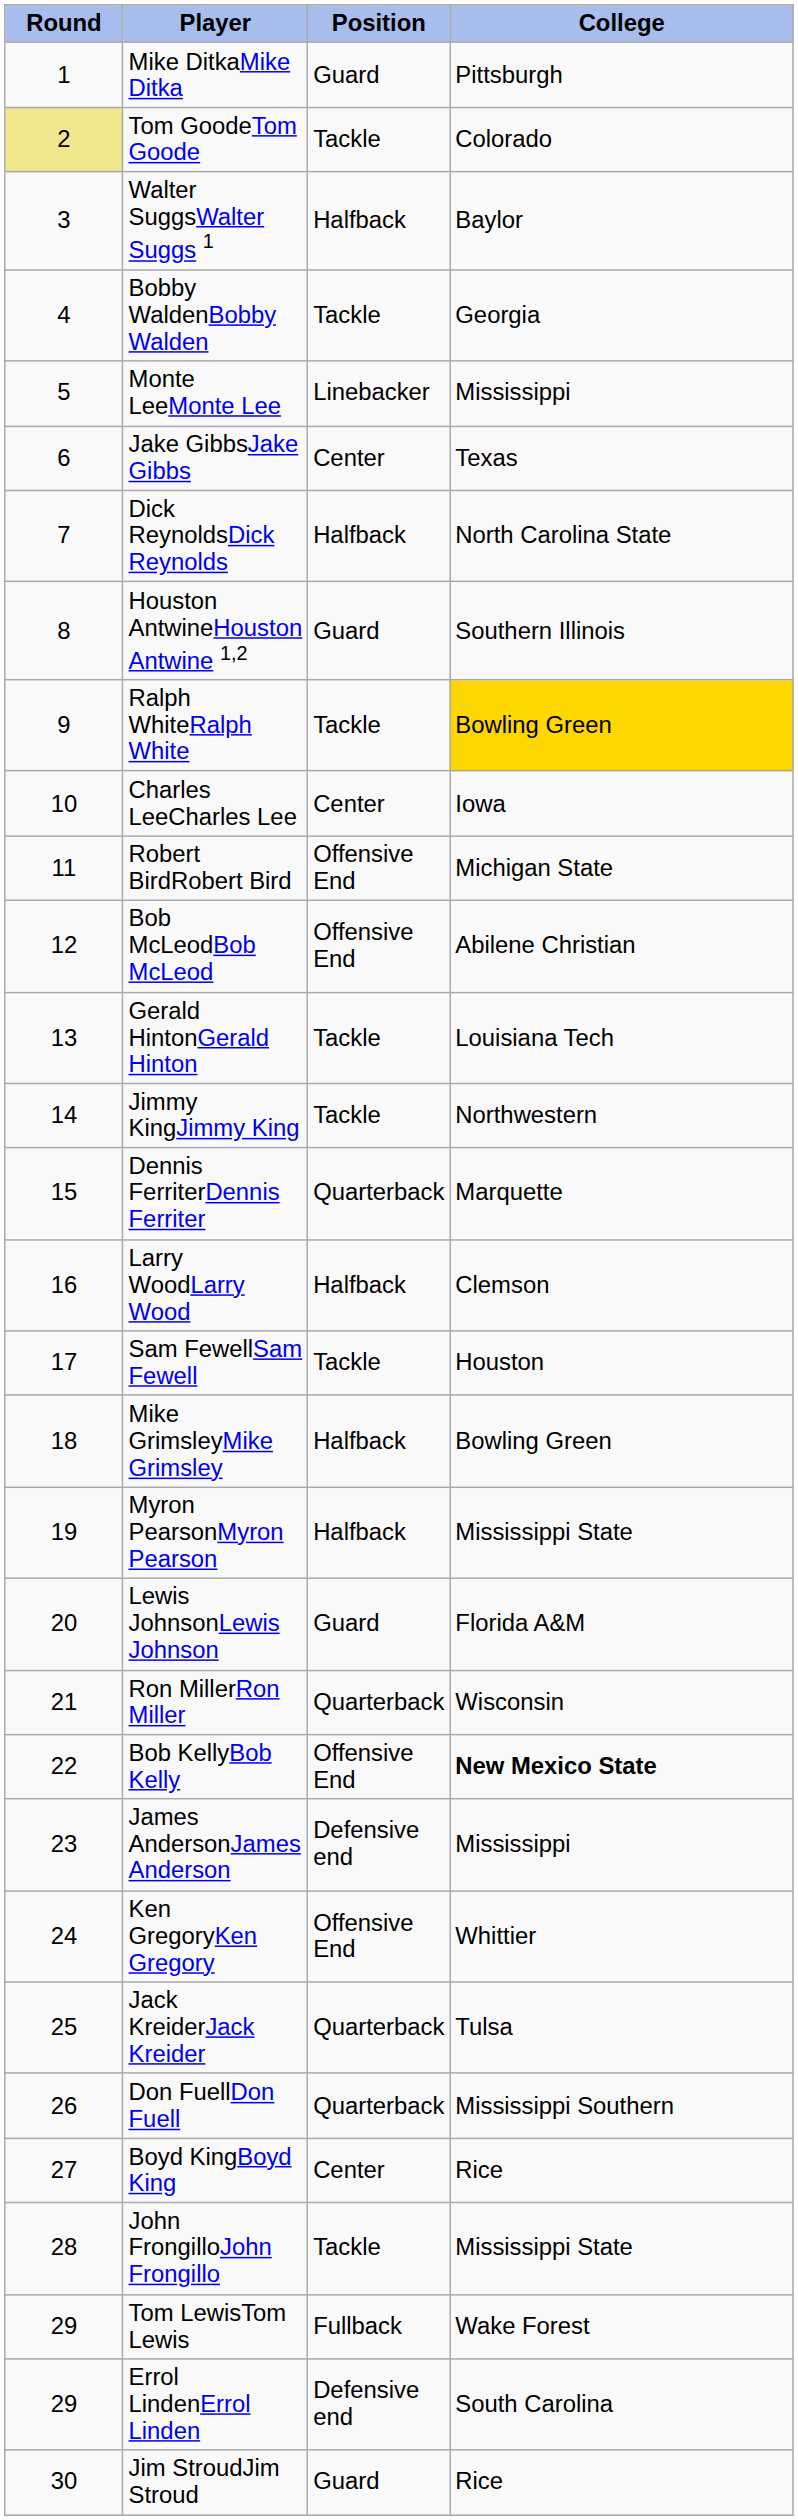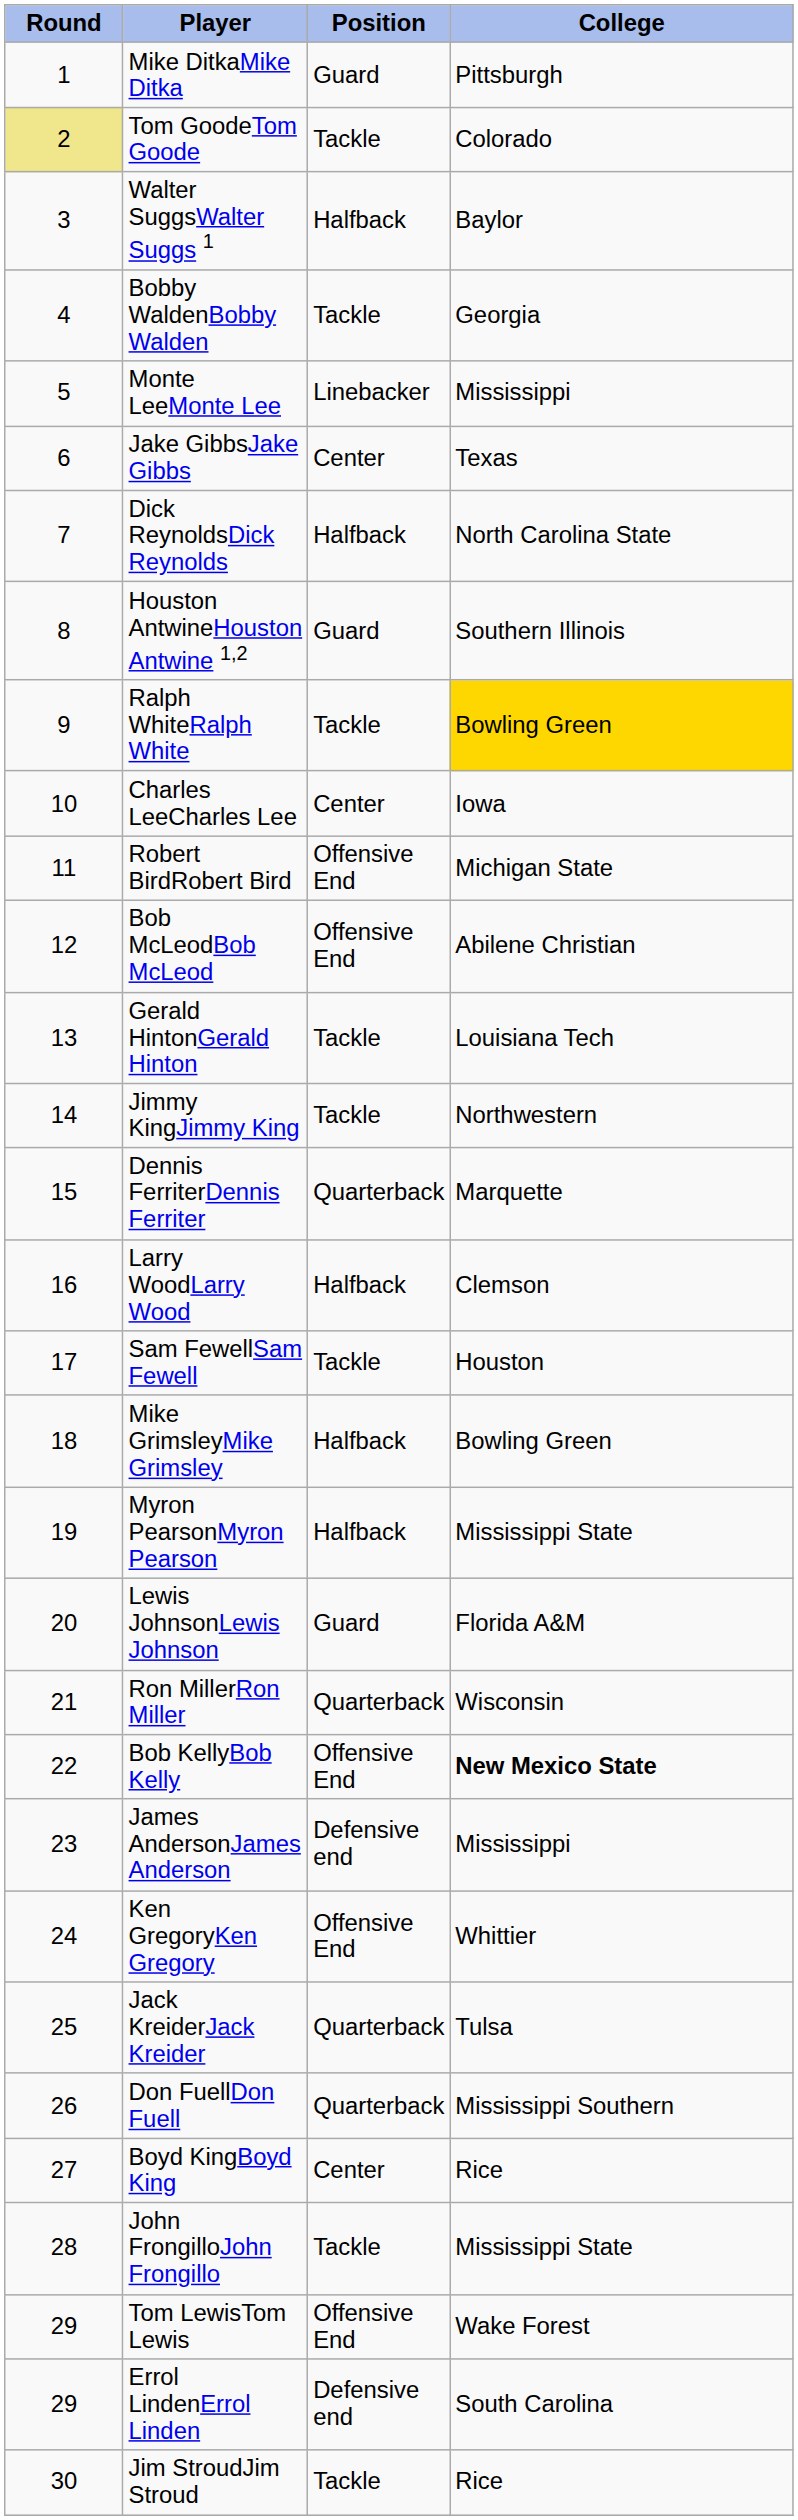Tom LewisTom Lewis | Position: Fullback -> Offensive End
Jim StroudJim Stroud | Position: Guard -> Tackle
